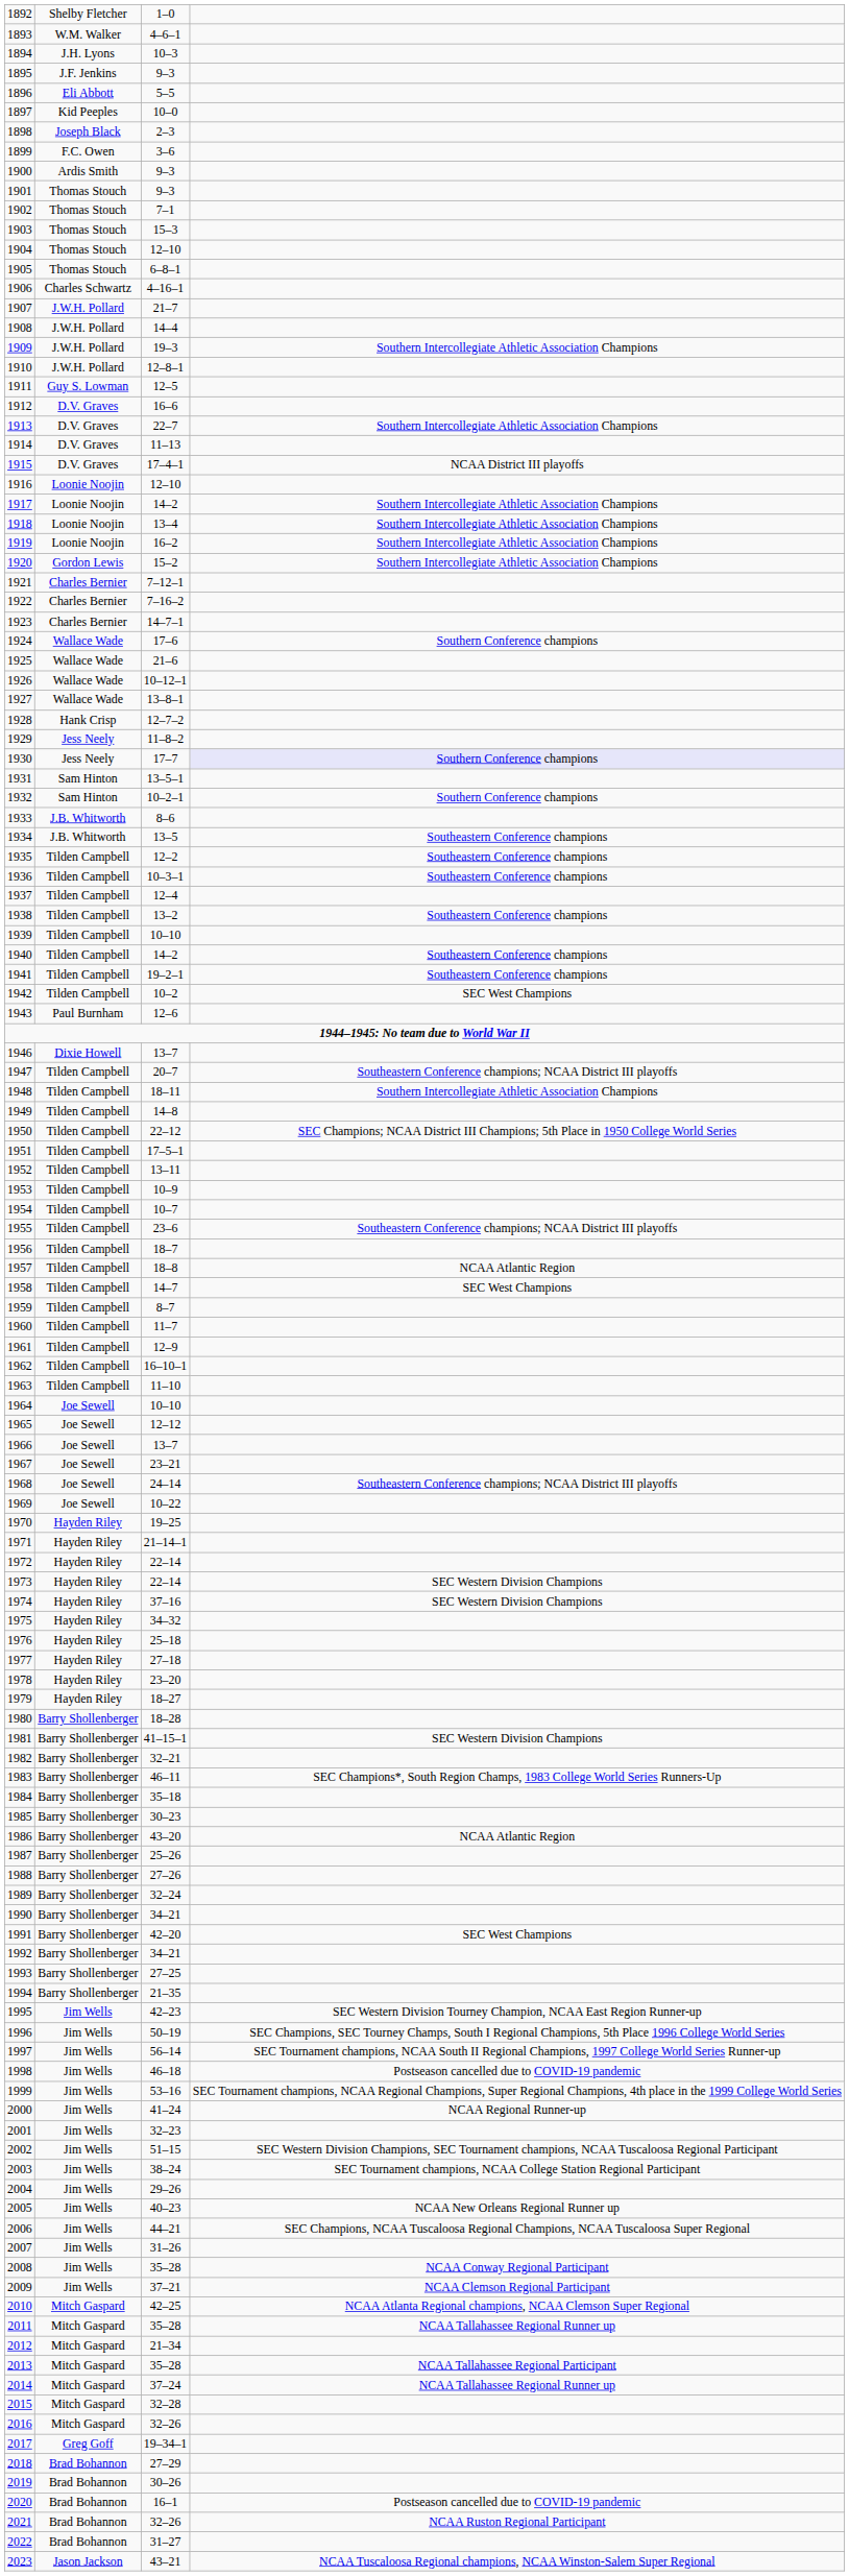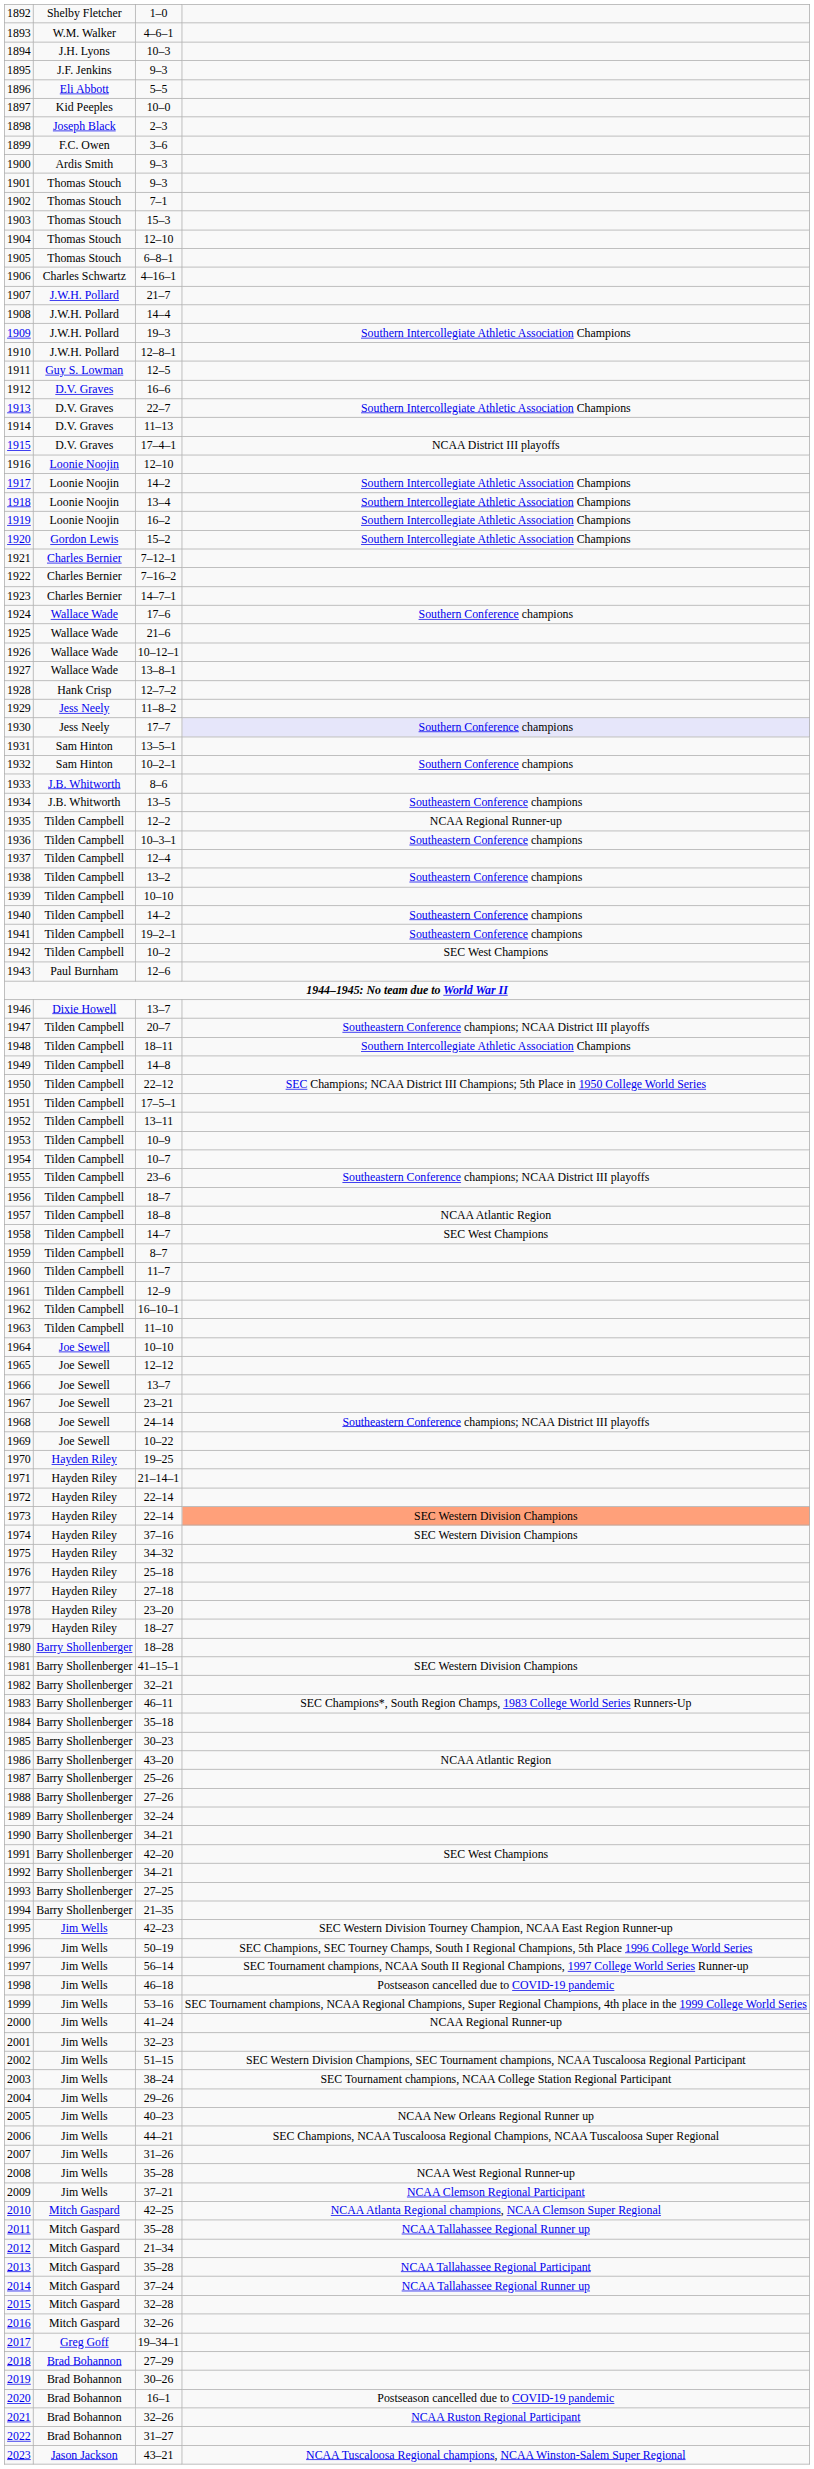1935 | column 4: Southeastern Conference champions -> NCAA Regional Runner-up
1973 | column 4: no background -> lightsalmon background
2008 | column 4: NCAA Conway Regional Participant -> NCAA West Regional Runner-up
